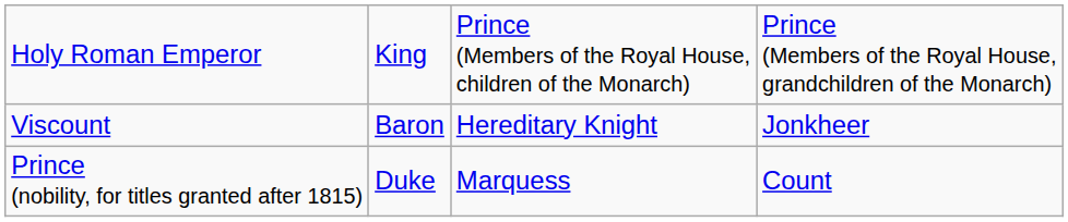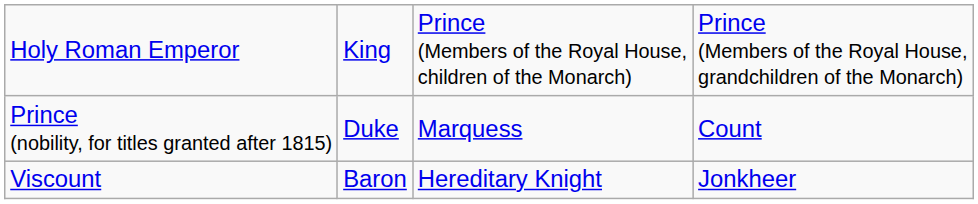rows swapped: Prince (nobility, for titles granted after 1815) <-> Viscount
